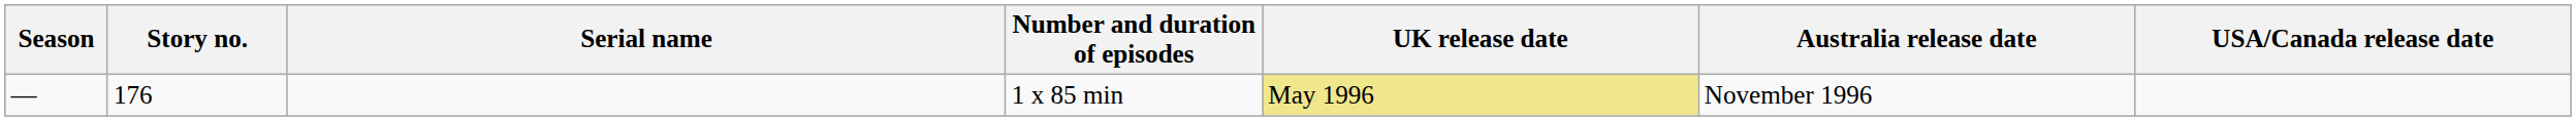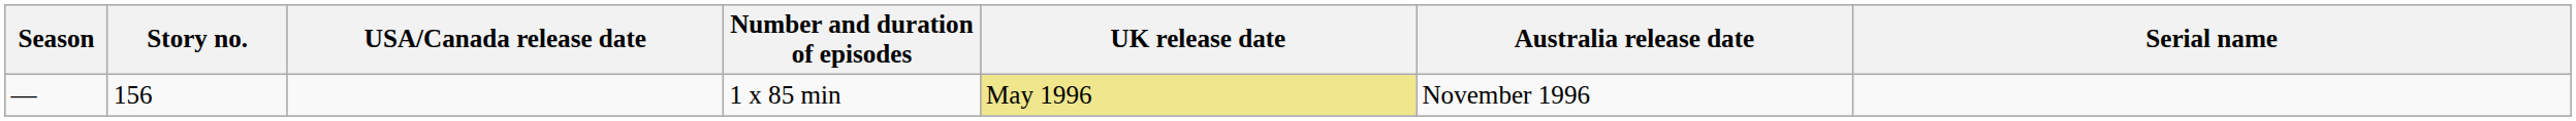columns swapped: Serial name <-> USA/Canada release date
1 x 85 min | Story no.: 176 -> 156
